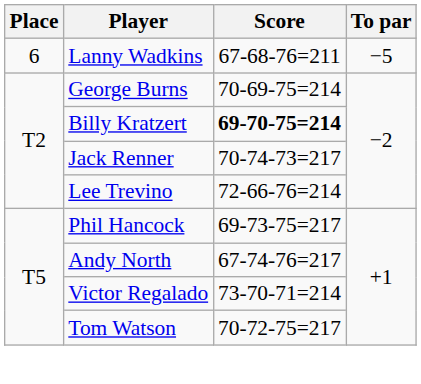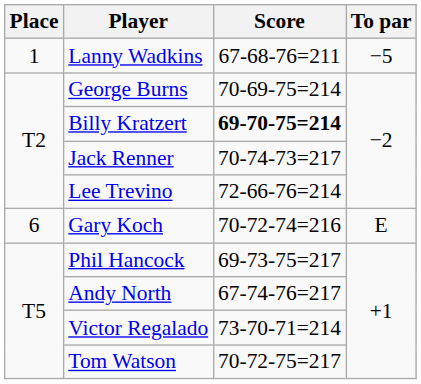Lanny Wadkins | Place: 6 -> 1
+ row: 6 | Gary Koch | 70-72-74=216 | E
